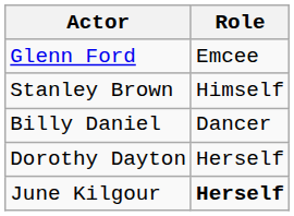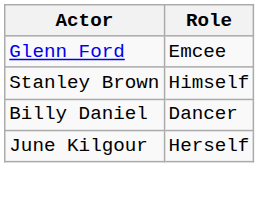- row: Dorothy Dayton | Herself
June Kilgour | Role: bold -> normal
